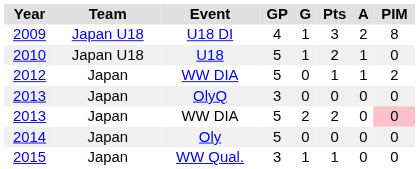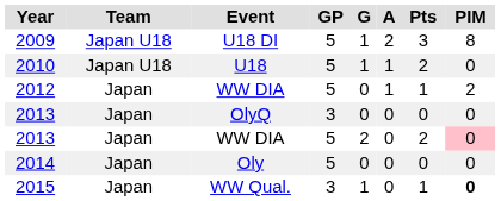columns swapped: A <-> Pts
2009 | GP: 4 -> 5
2015 | PIM: normal -> bold
